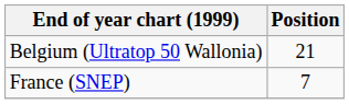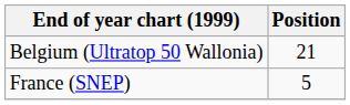France (SNEP) | Position: 7 -> 5
